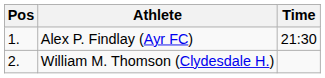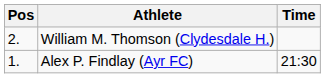rows swapped: Alex P. Findlay (Ayr FC) <-> William M. Thomson (Clydesdale H.)
